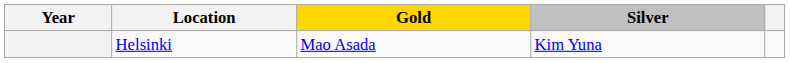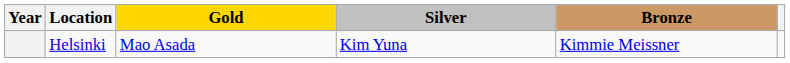+ column: Bronze | Kimmie Meissner
